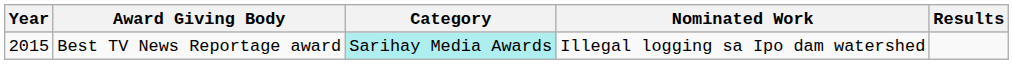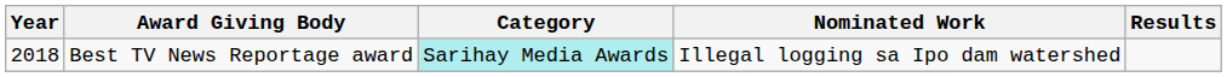Best TV News Reportage award | Year: 2015 -> 2018
